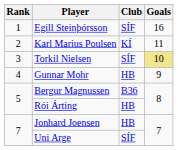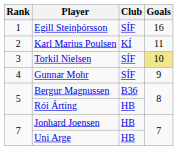Gunnar Mohr | Club: HB -> SÍF
Uni Arge | Club: SÍF -> HB
